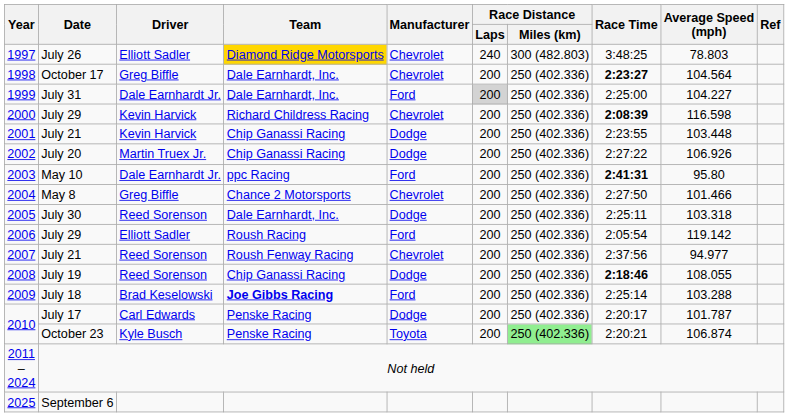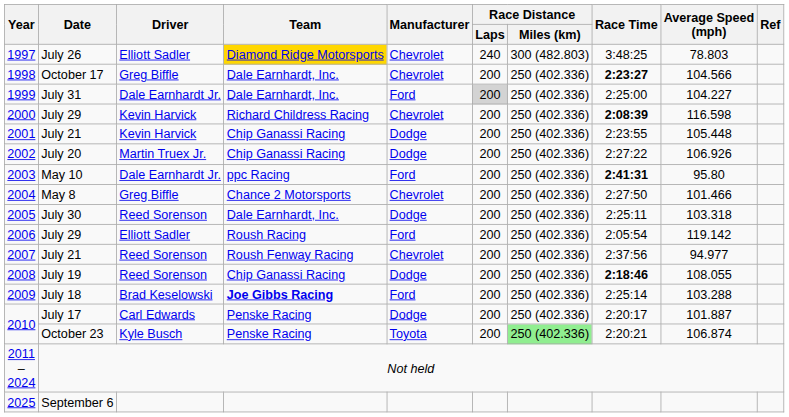1998 | Average Speed (mph): 104.564 -> 104.566
2001 | Average Speed (mph): 103.448 -> 105.448
2010 / July 17 | Average Speed (mph): 101.787 -> 101.887
